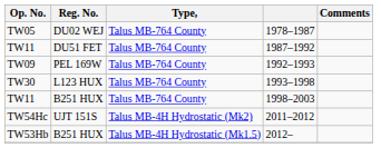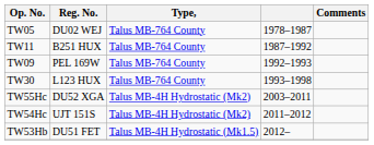1987–1992 | Reg. No.: DU51 FET -> B251 HUX
- row: TW11 | B251 HUX | Talus MB-764 County | 1998–2003
+ row: TW55Hc | DU52 XGA | Talus MB-4H Hydrostatic (Mk2) | 2003–2011
2012– | Reg. No.: B251 HUX -> DU51 FET
